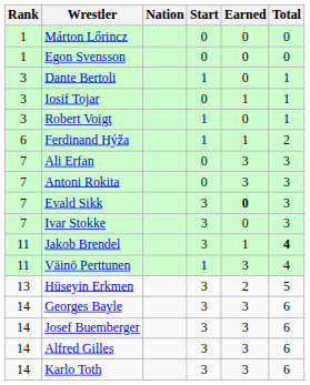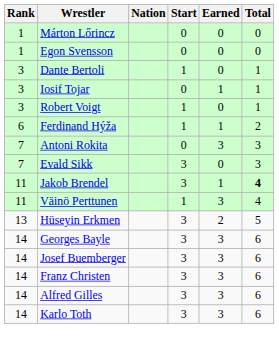- row: 7 | Ali Erfan | 0 | 3 | 3
Evald Sikk | Earned: bold -> normal
- row: 7 | Ivar Stokke | 3 | 0 | 3
+ row: 14 | Franz Christen | 3 | 3 | 6
